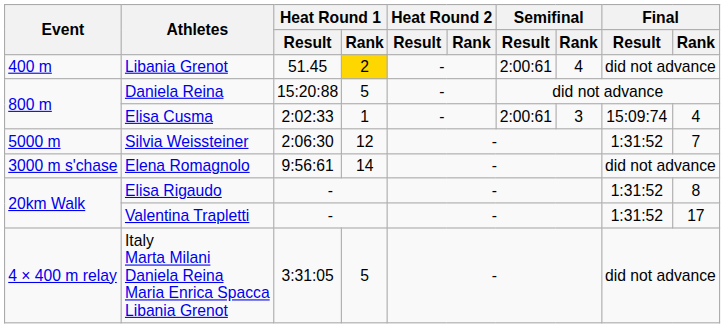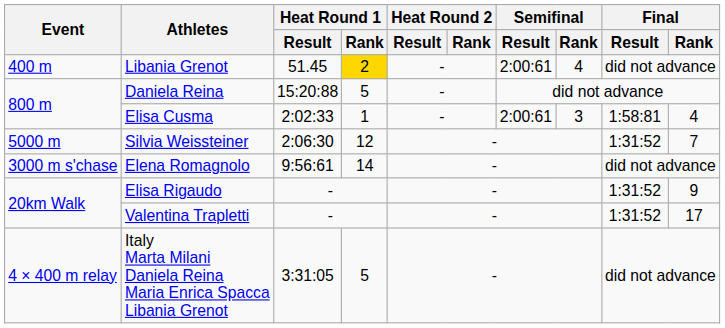Elisa Cusma | Final / Result: 15:09:74 -> 1:58:81
Elisa Rigaudo | Final / Rank: 8 -> 9
